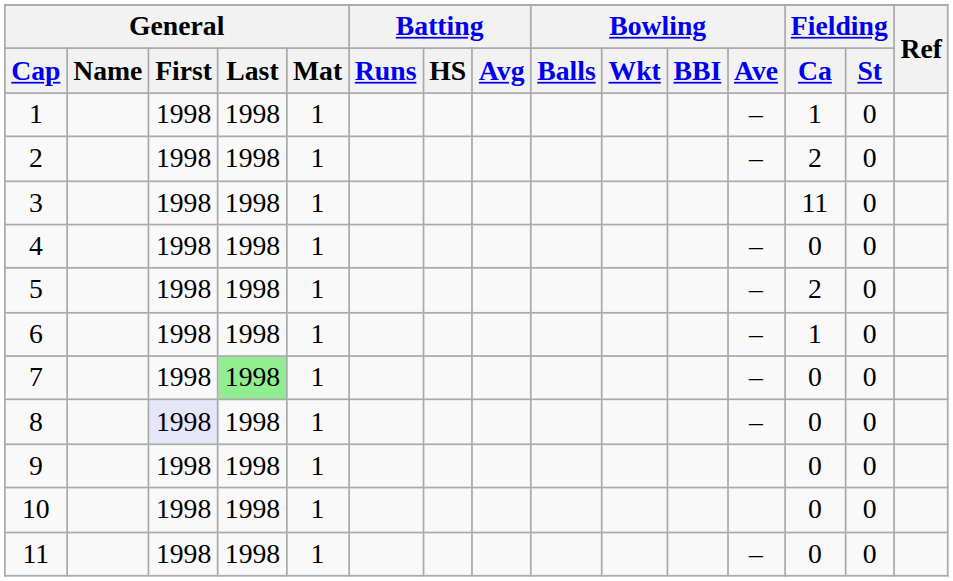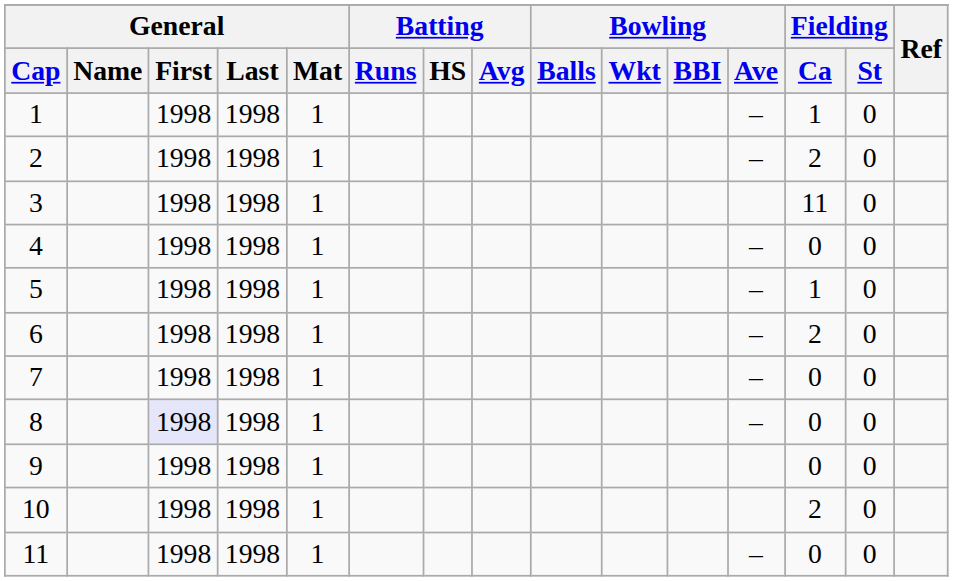5 | Fielding / Ca: 2 -> 1
6 | Fielding / Ca: 1 -> 2
7 | General / Last: lightgreen background -> no background
10 | Fielding / Ca: 0 -> 2
